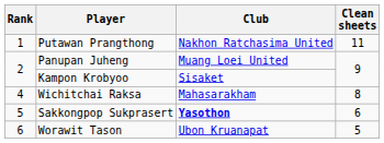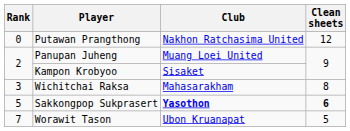Putawan Prangthong | Rank: 1 -> 0
Putawan Prangthong | Clean sheets: 11 -> 12
Wichitchai Raksa | Rank: 4 -> 3
Sakkongpop Sukprasert | Clean sheets: normal -> bold
Worawit Tason | Rank: 6 -> 7
